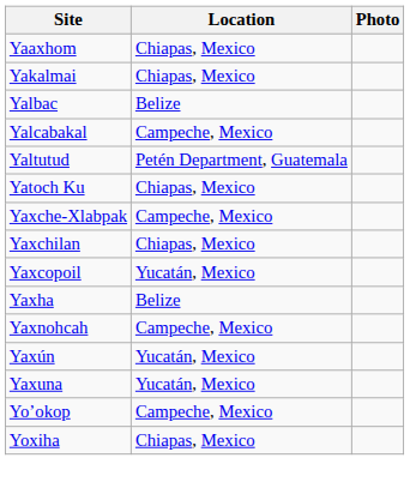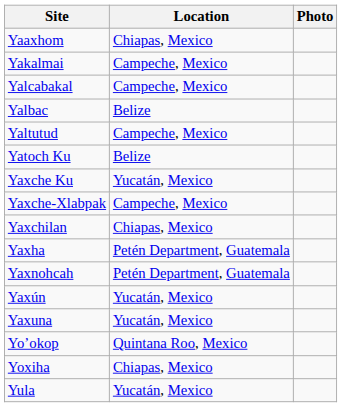Yakalmai | Location: Chiapas, Mexico -> Campeche, Mexico
rows swapped: Yalbac <-> Yalcabakal
Yaltutud | Location: Petén Department, Guatemala -> Campeche, Mexico
Yatoch Ku | Location: Chiapas, Mexico -> Belize
+ row: Yaxche Ku | Yucatán, Mexico
- row: Yaxcopoil | Yucatán, Mexico
Yaxha | Location: Belize -> Petén Department, Guatemala
Yaxnohcah | Location: Campeche, Mexico -> Petén Department, Guatemala
Yoʼokop | Location: Campeche, Mexico -> Quintana Roo, Mexico
+ row: Yula | Yucatán, Mexico
